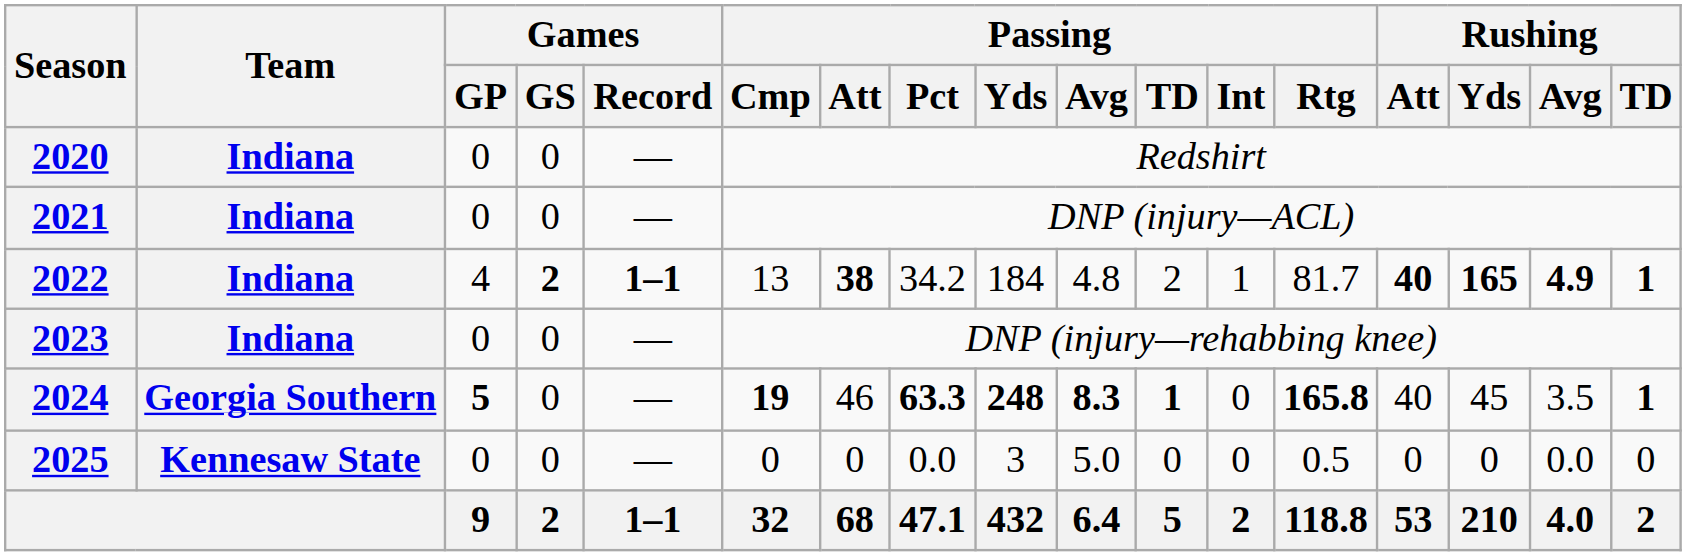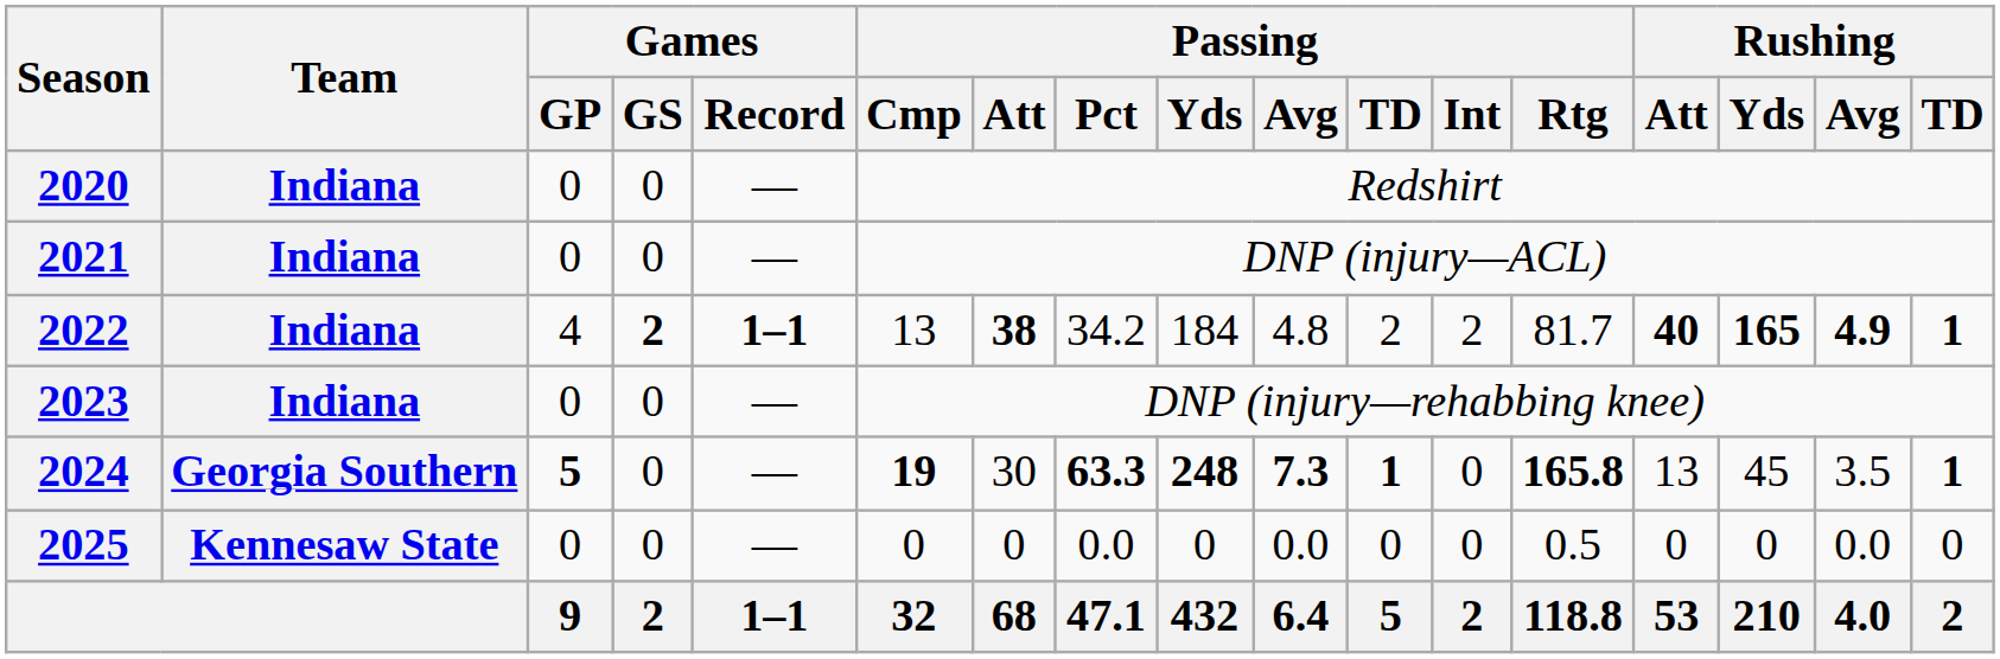2022 | Passing / Int: 1 -> 2
2024 | Passing / Att: 46 -> 30
2024 | Passing / Avg: 8.3 -> 7.3
2024 | Rushing / Att: 40 -> 13
2025 | Passing / Yds: 3 -> 0
2025 | Passing / Avg: 5.0 -> 0.0
